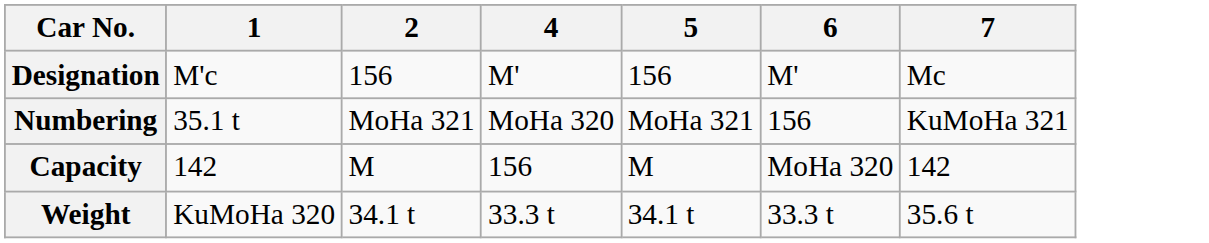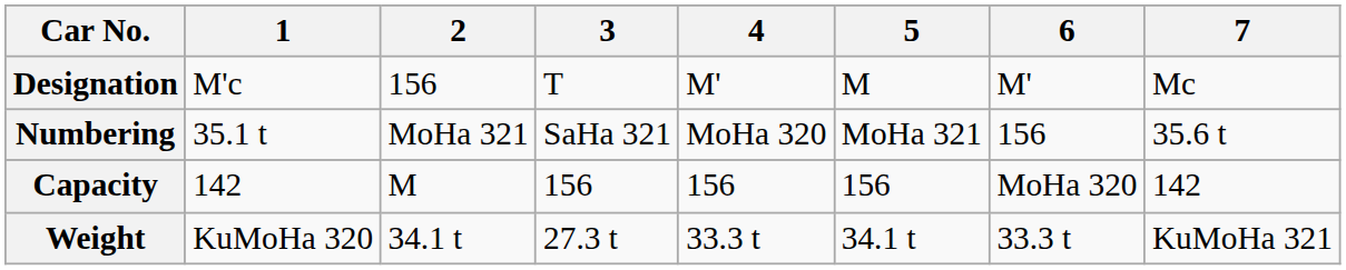+ column: 3 | T | SaHa 321 | 156 | 27.3 t
Designation | 5: 156 -> M
Numbering | 7: KuMoHa 321 -> 35.6 t
Capacity | 5: M -> 156
Weight | 7: 35.6 t -> KuMoHa 321
